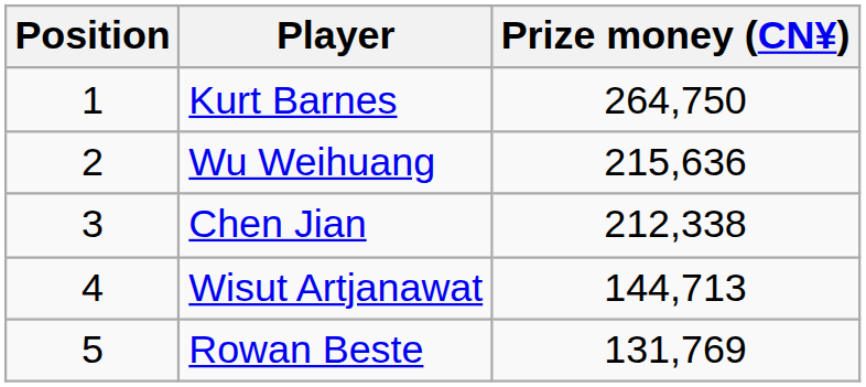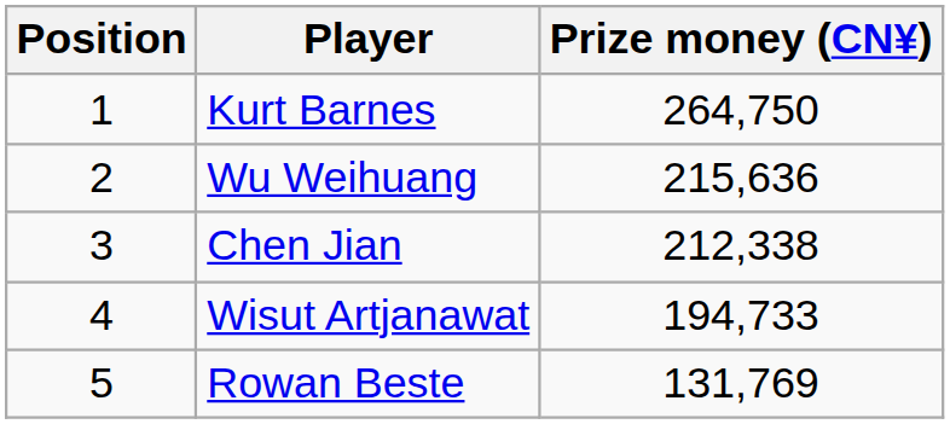Wisut Artjanawat | Prize money (CN¥): 144,713 -> 194,733
